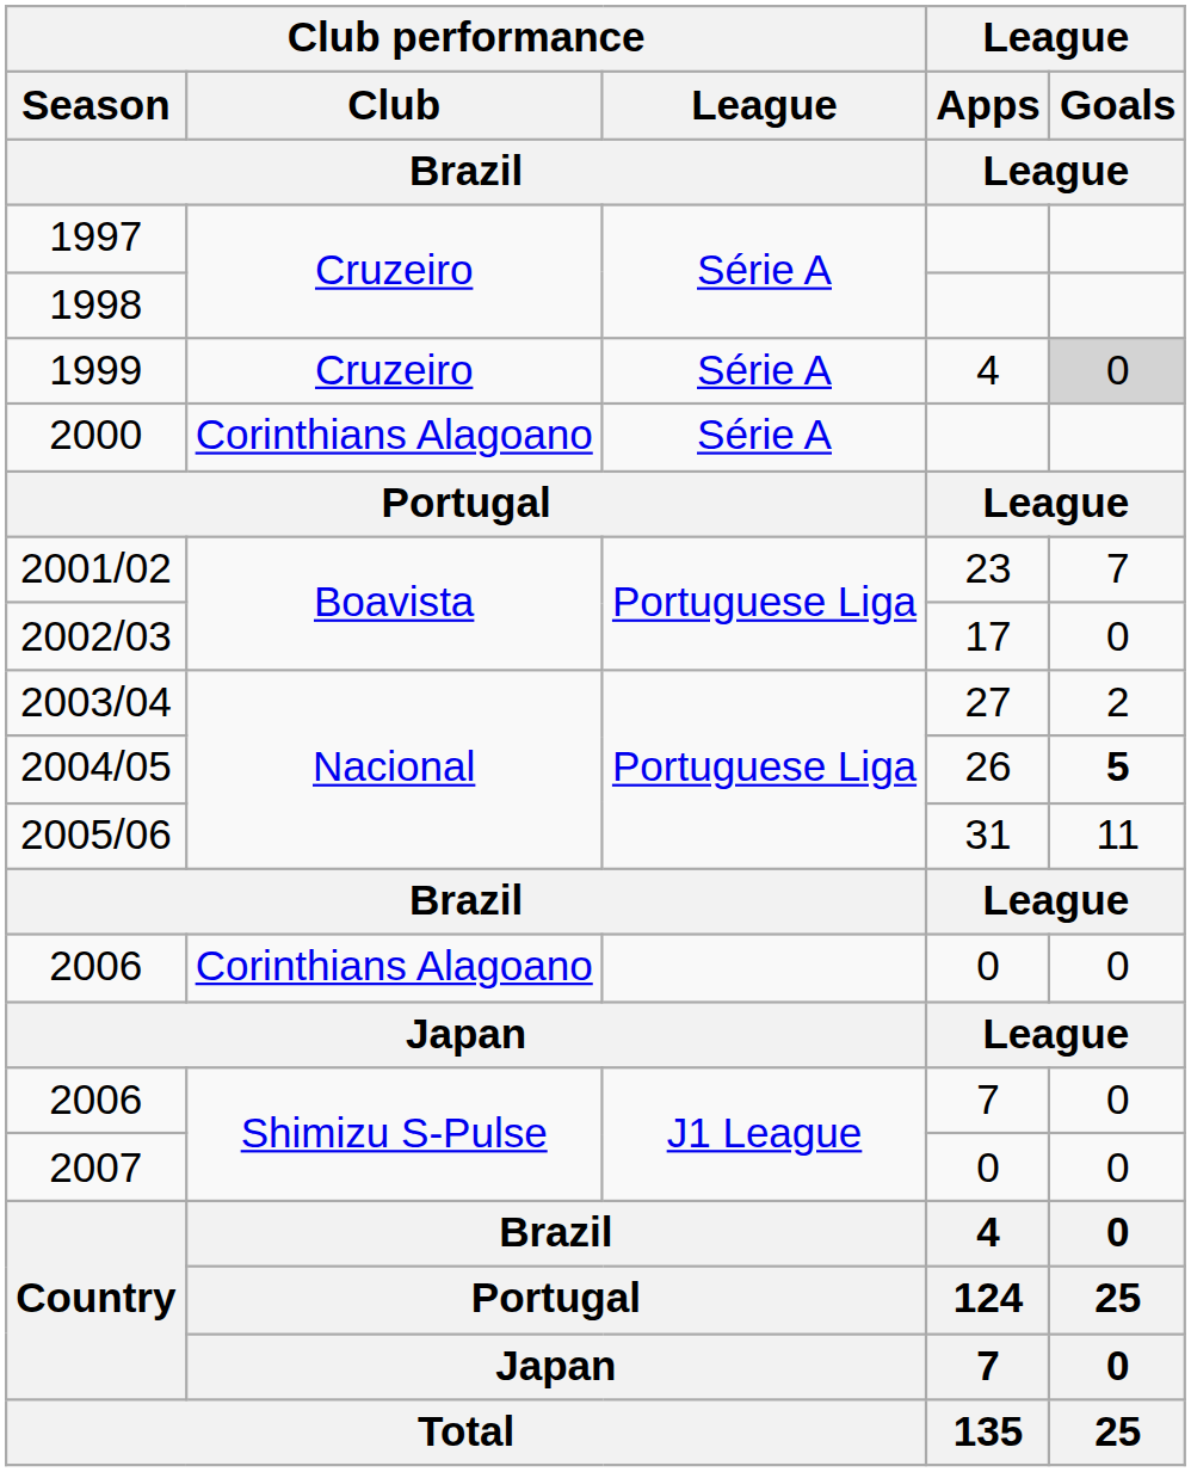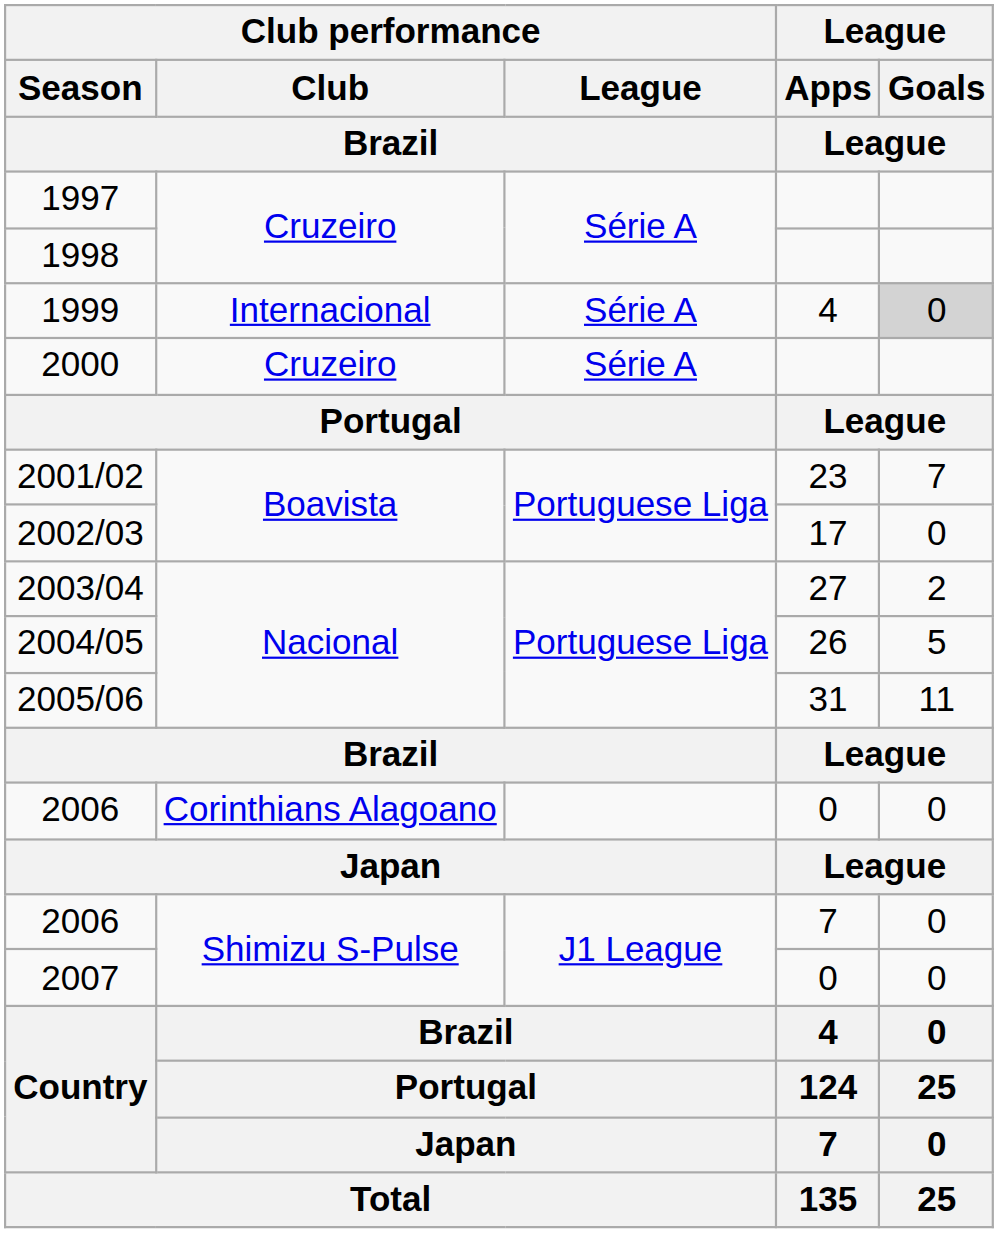1999 | Club performance / Club / Brazil: Cruzeiro -> Internacional
2000 | Club performance / Club / Brazil: Corinthians Alagoano -> Cruzeiro
2004/05 | League / Goals / League: bold -> normal
